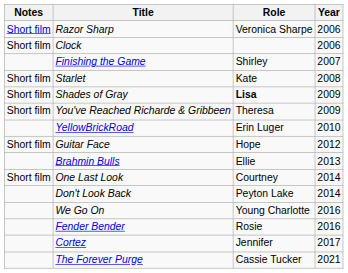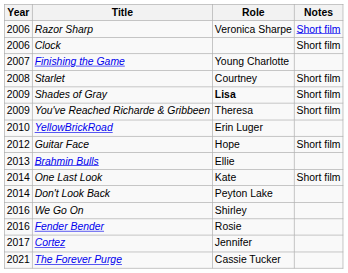columns swapped: Year <-> Notes
Finishing the Game | Role: Shirley -> Young Charlotte
Starlet | Role: Kate -> Courtney
One Last Look | Role: Courtney -> Kate
We Go On | Role: Young Charlotte -> Shirley
